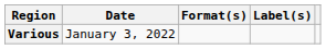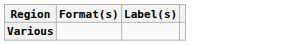- column: Date | January 3, 2022
